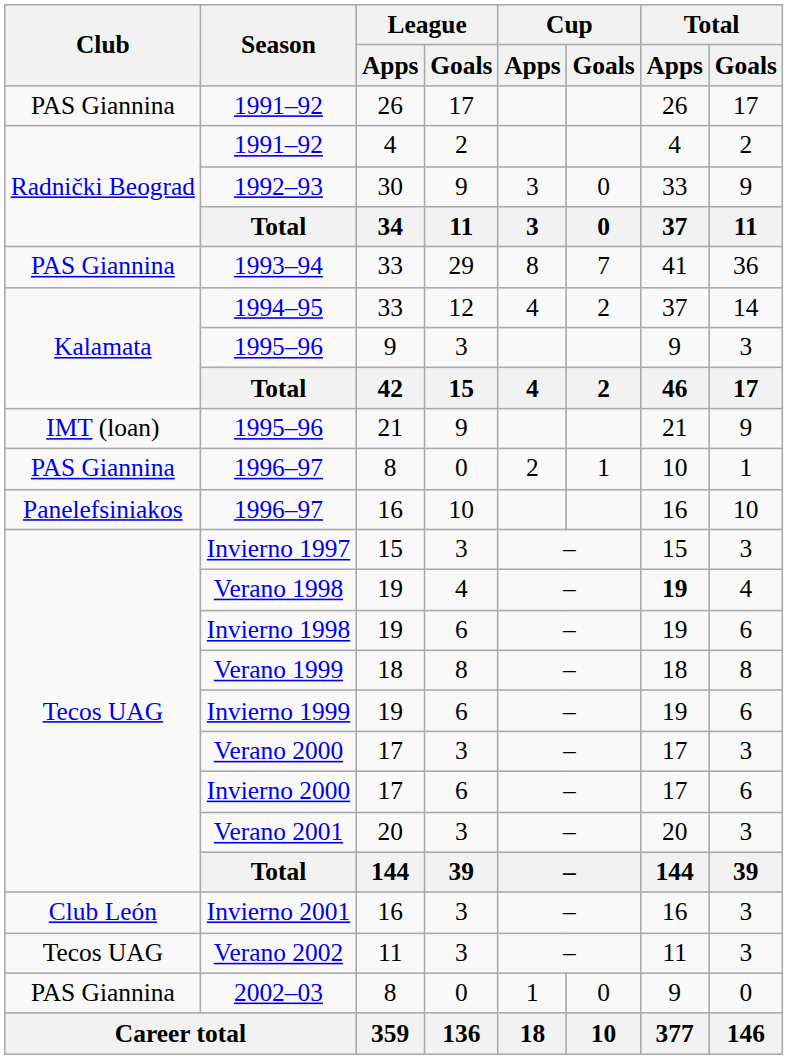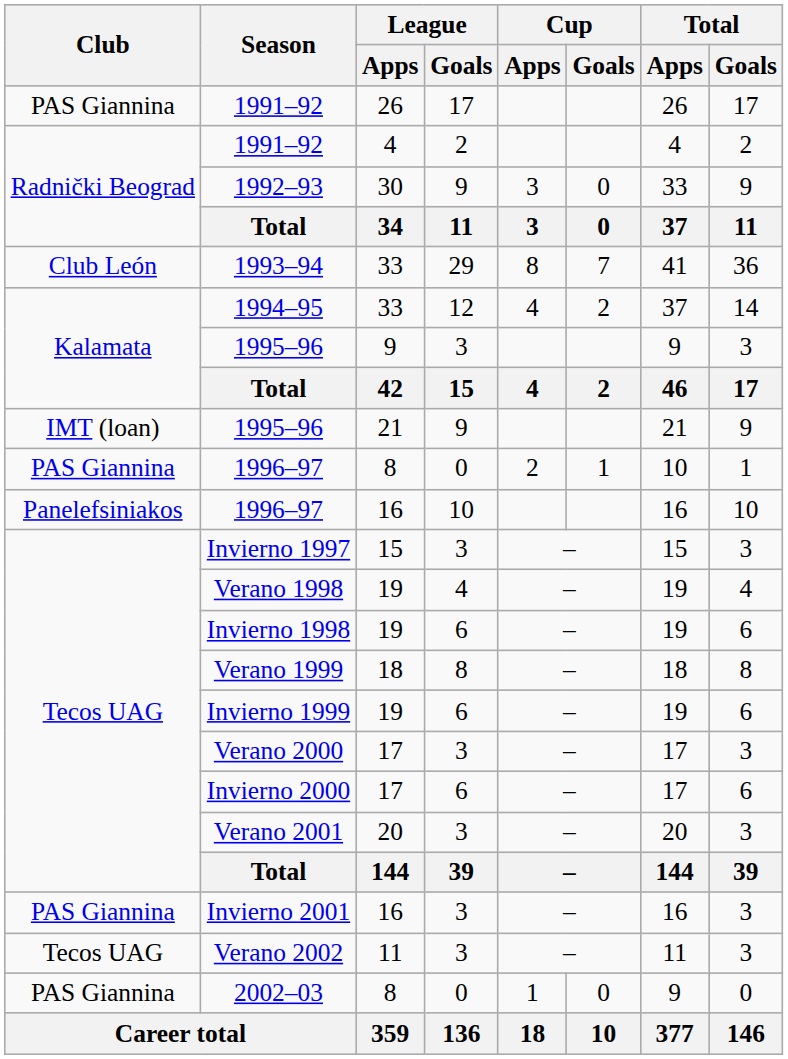1993–94 | Club: PAS Giannina -> Club León
Verano 1998 | Total / Apps: bold -> normal
Invierno 2001 | Club: Club León -> PAS Giannina
